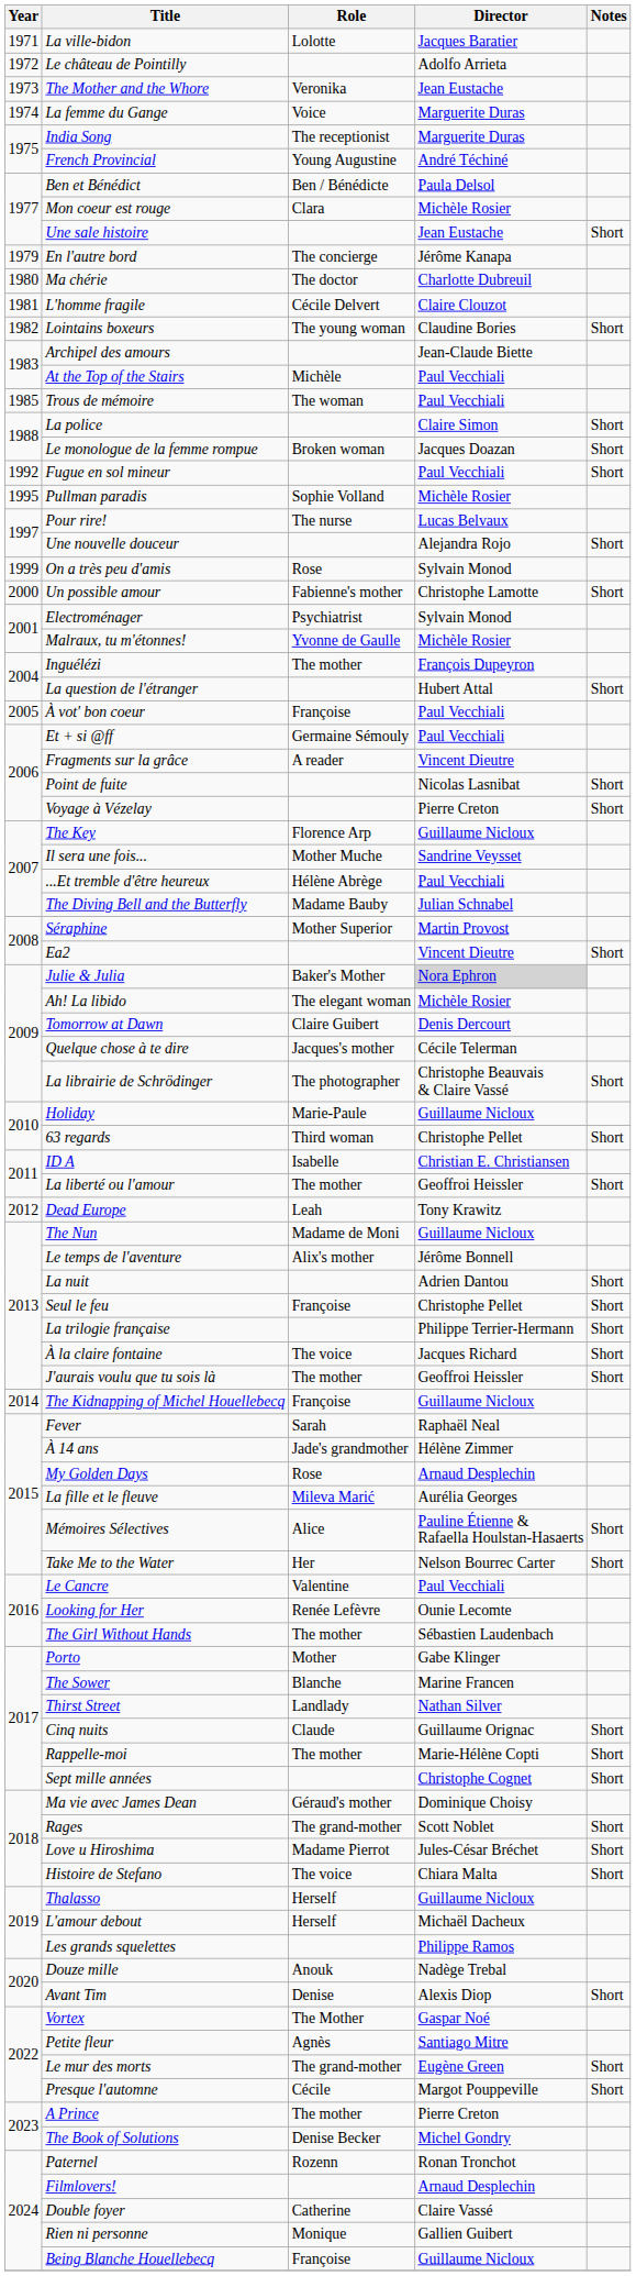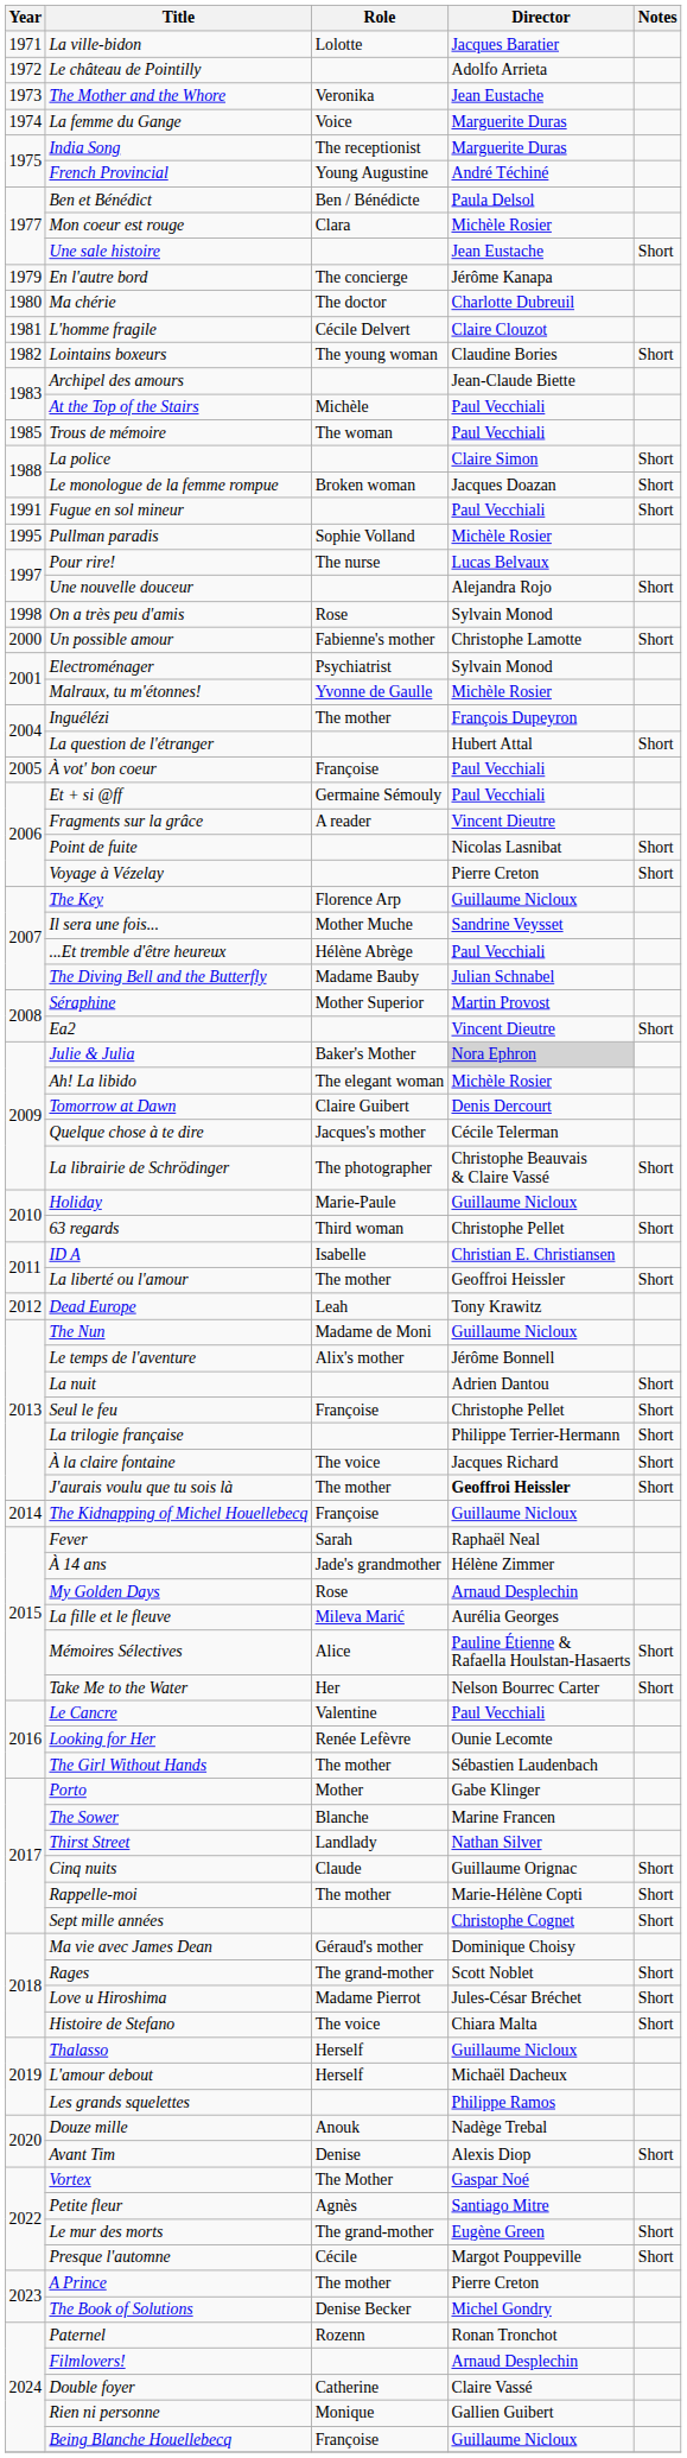Fugue en sol mineur | Year: 1992 -> 1991
On a très peu d'amis | Year: 1999 -> 1998
J'aurais voulu que tu sois là | Director: normal -> bold
